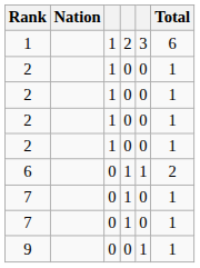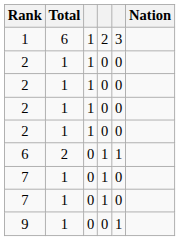columns swapped: Nation <-> Total
